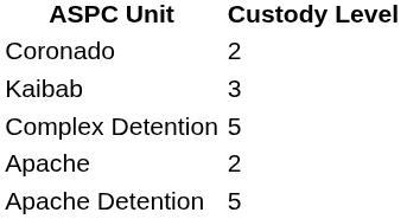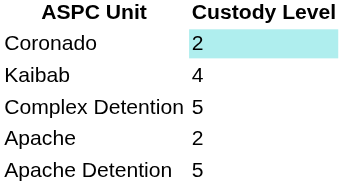Coronado | Custody Level: no background -> paleturquoise background
Kaibab | Custody Level: 3 -> 4
